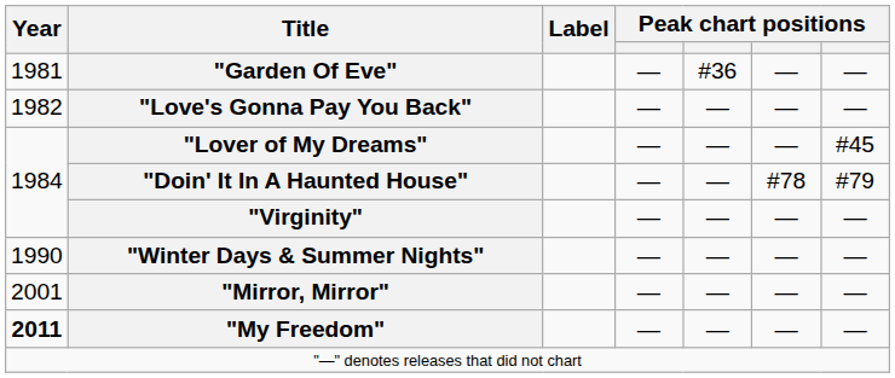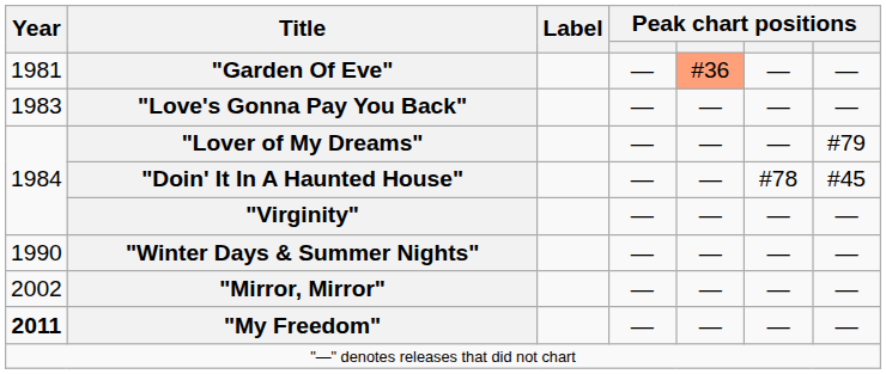"Garden Of Eve" | column 5: no background -> lightsalmon background
"Love's Gonna Pay You Back" | Year: 1982 -> 1983
"Lover of My Dreams" | column 7: #45 -> #79
"Doin' It In A Haunted House" | column 7: #79 -> #45
"Mirror, Mirror" | Year: 2001 -> 2002
